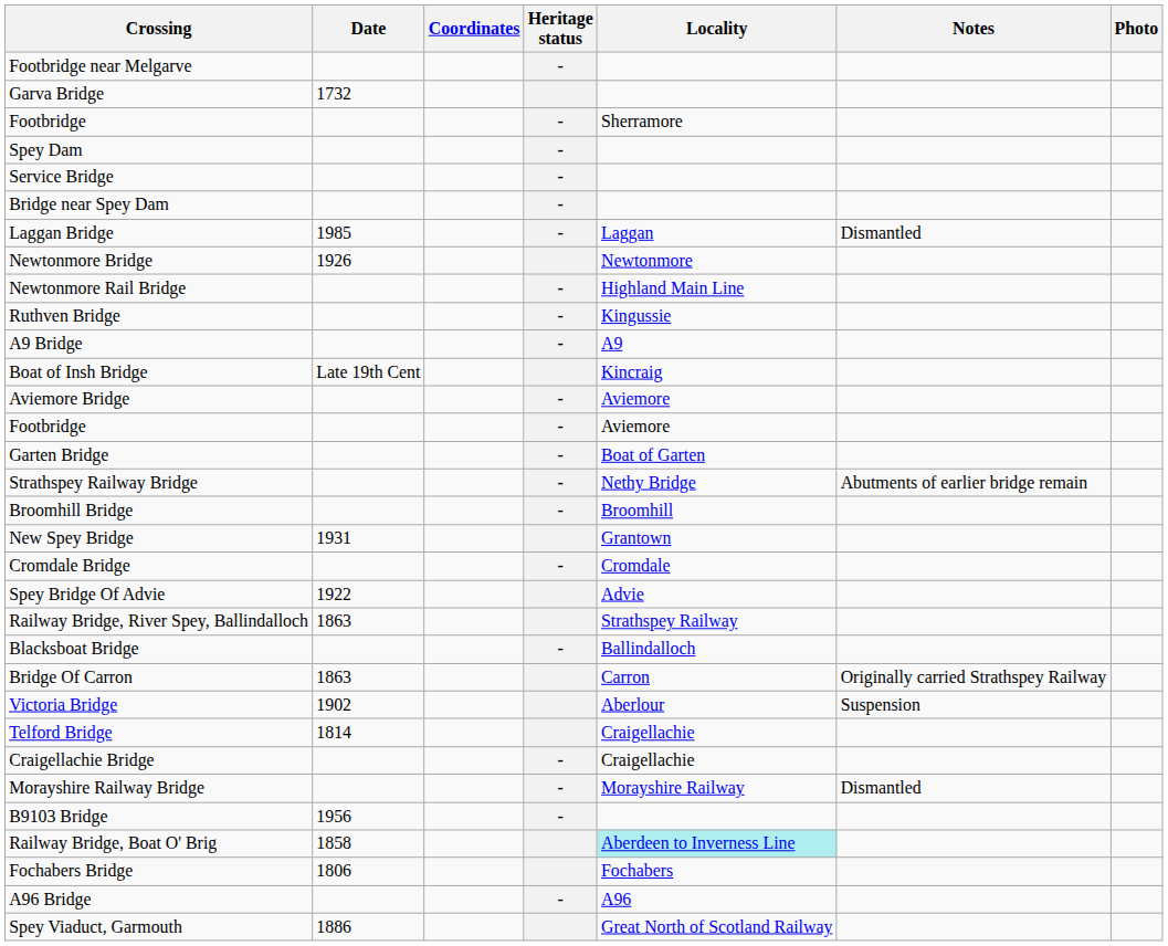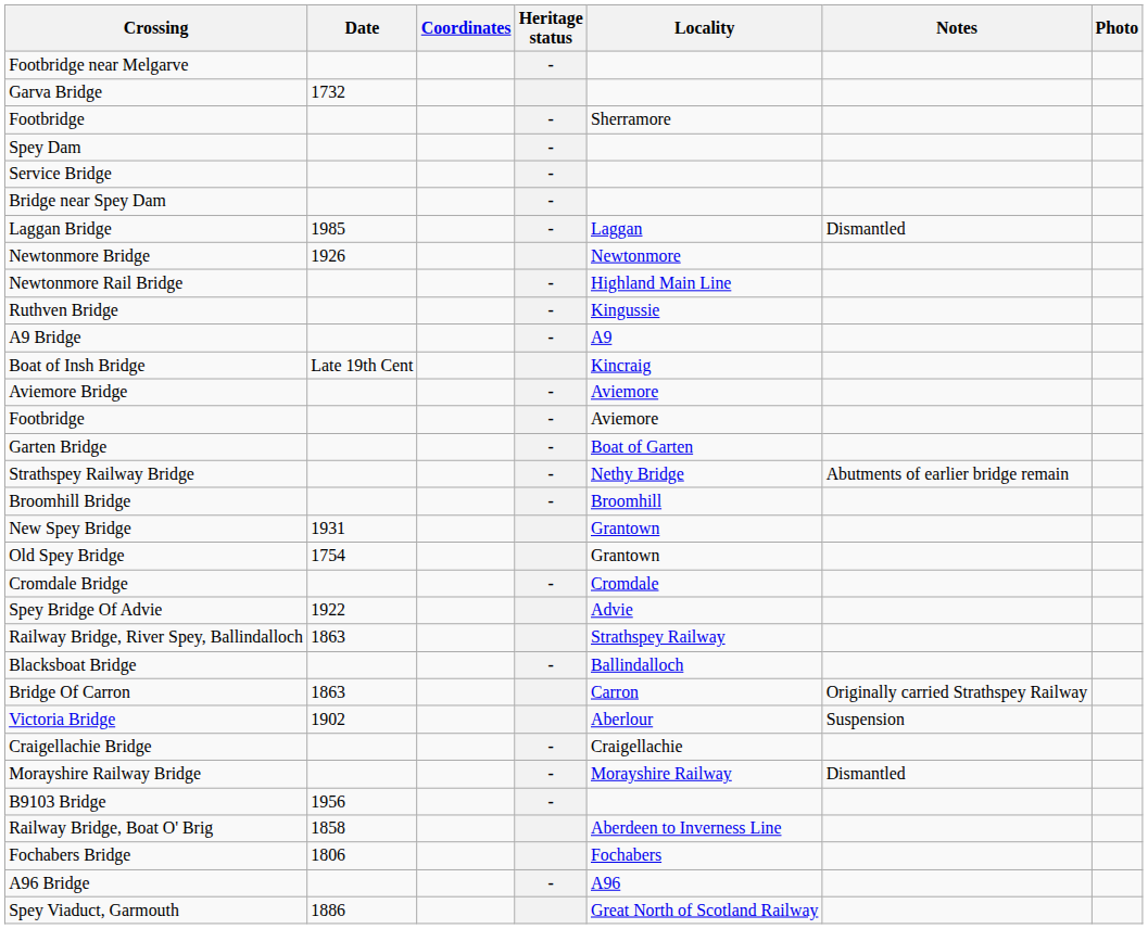+ row: Old Spey Bridge | 1754 | Grantown
- row: Telford Bridge | 1814 | Craigellachie
Railway Bridge, Boat O' Brig | Locality: paleturquoise background -> no background
